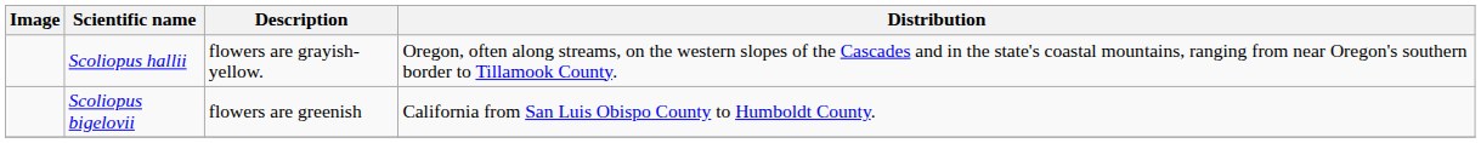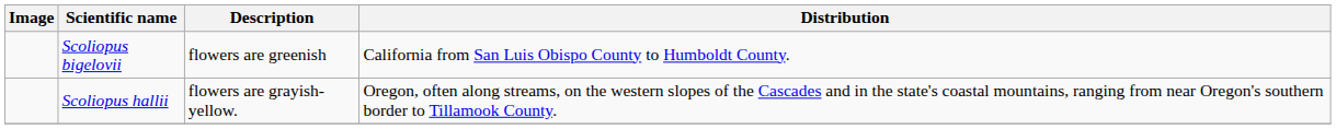rows swapped: Scoliopus bigelovii <-> Scoliopus hallii
